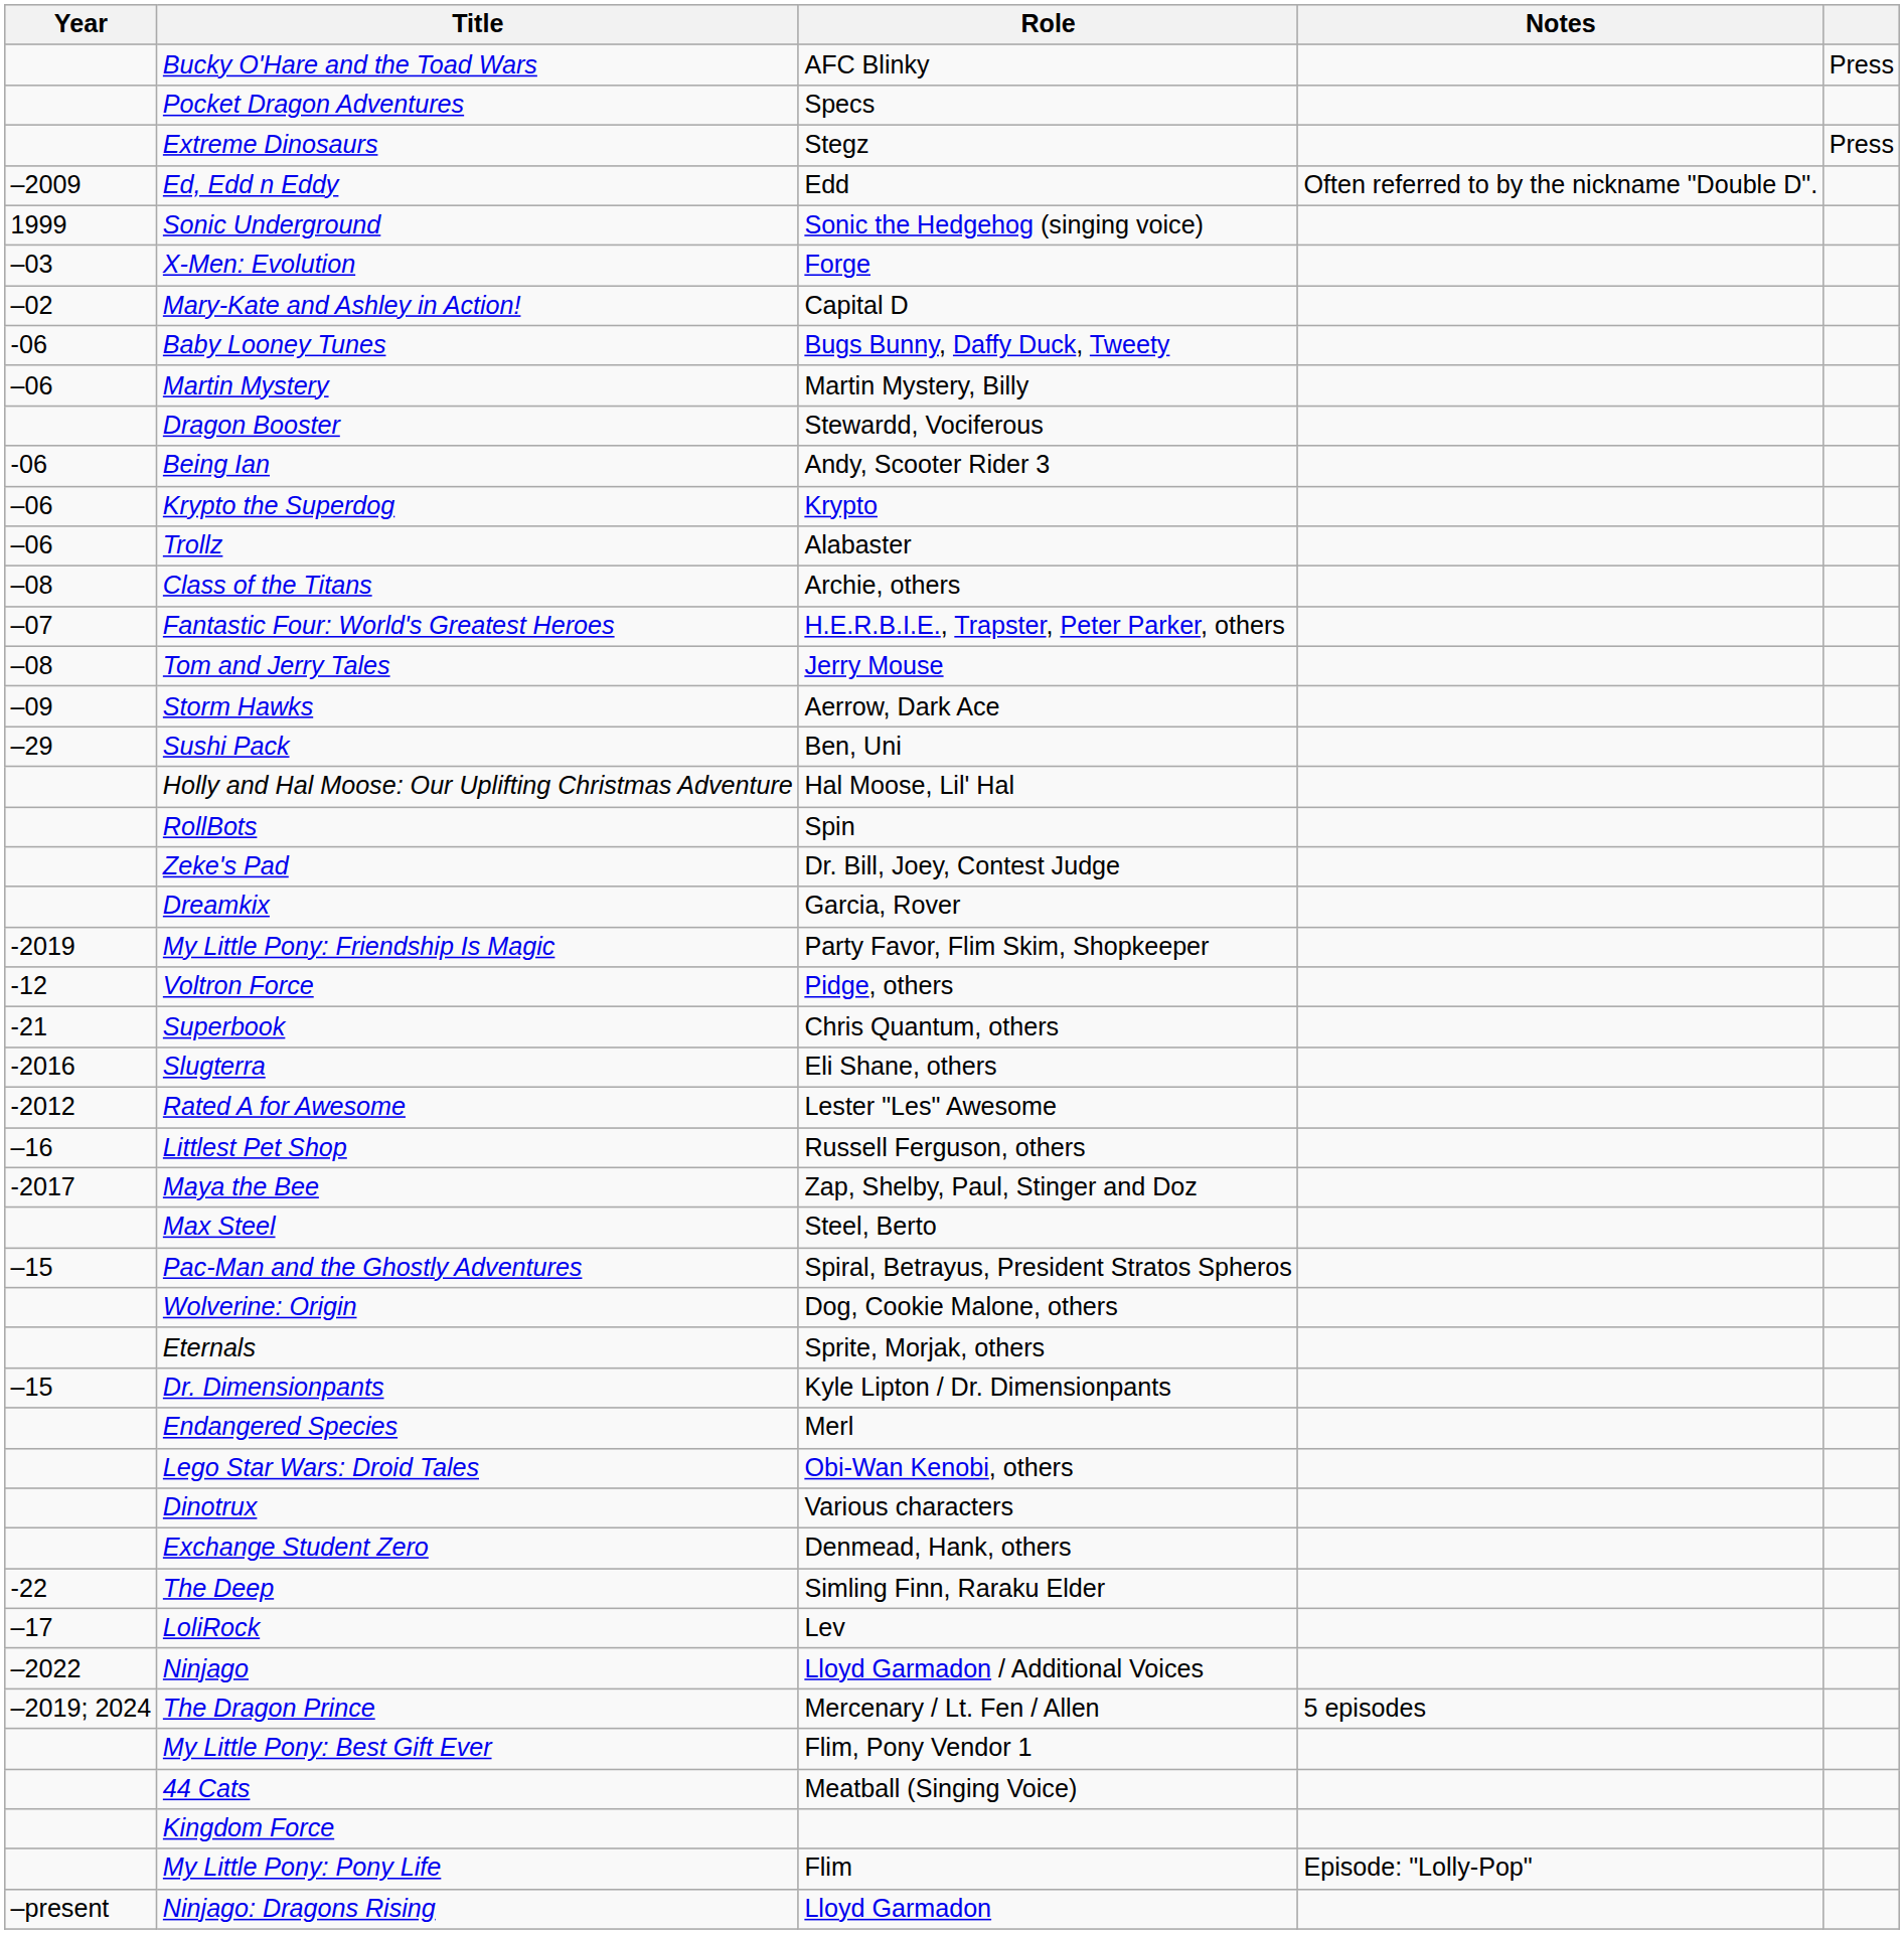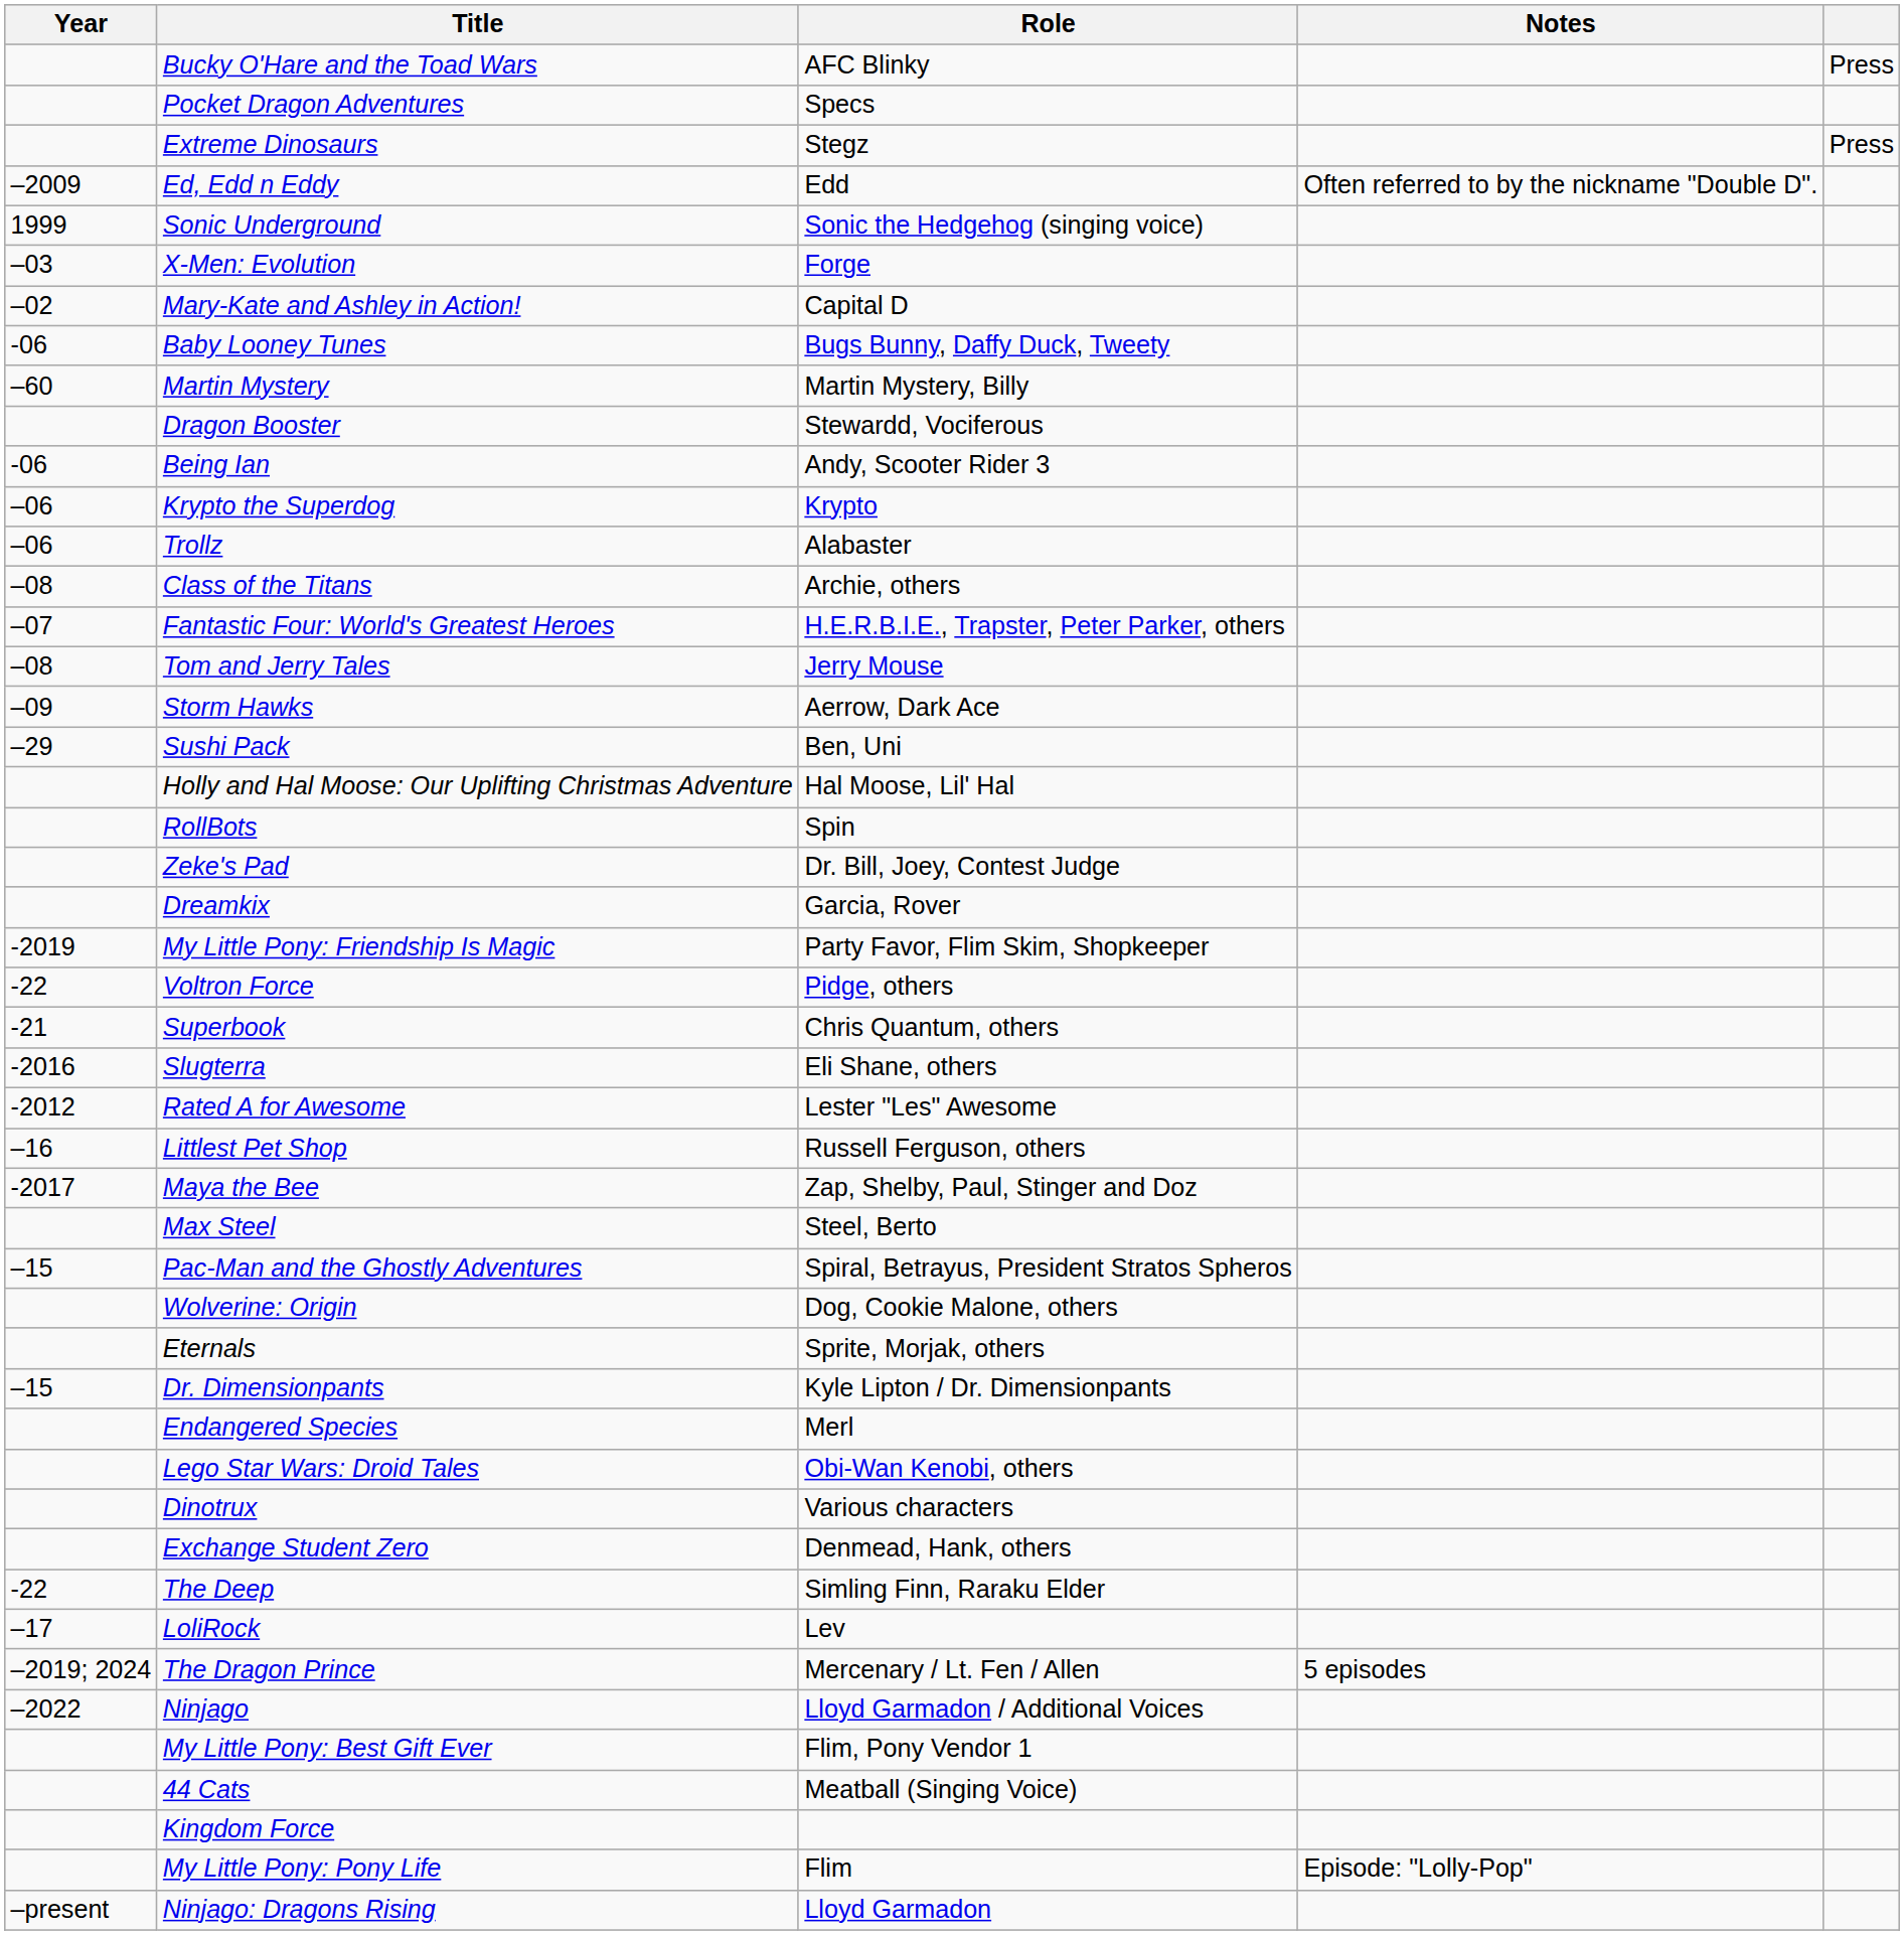Martin Mystery | Year: –06 -> –60
Voltron Force | Year: -12 -> -22
rows swapped: Ninjago <-> The Dragon Prince
